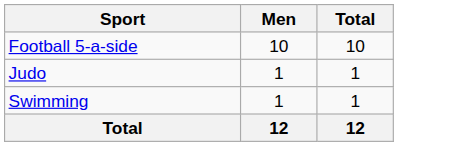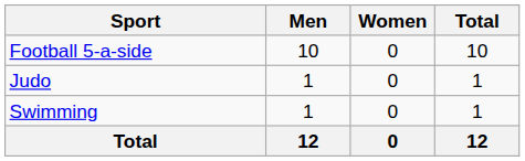+ column: Women | 0 | 0 | 0 | 0
